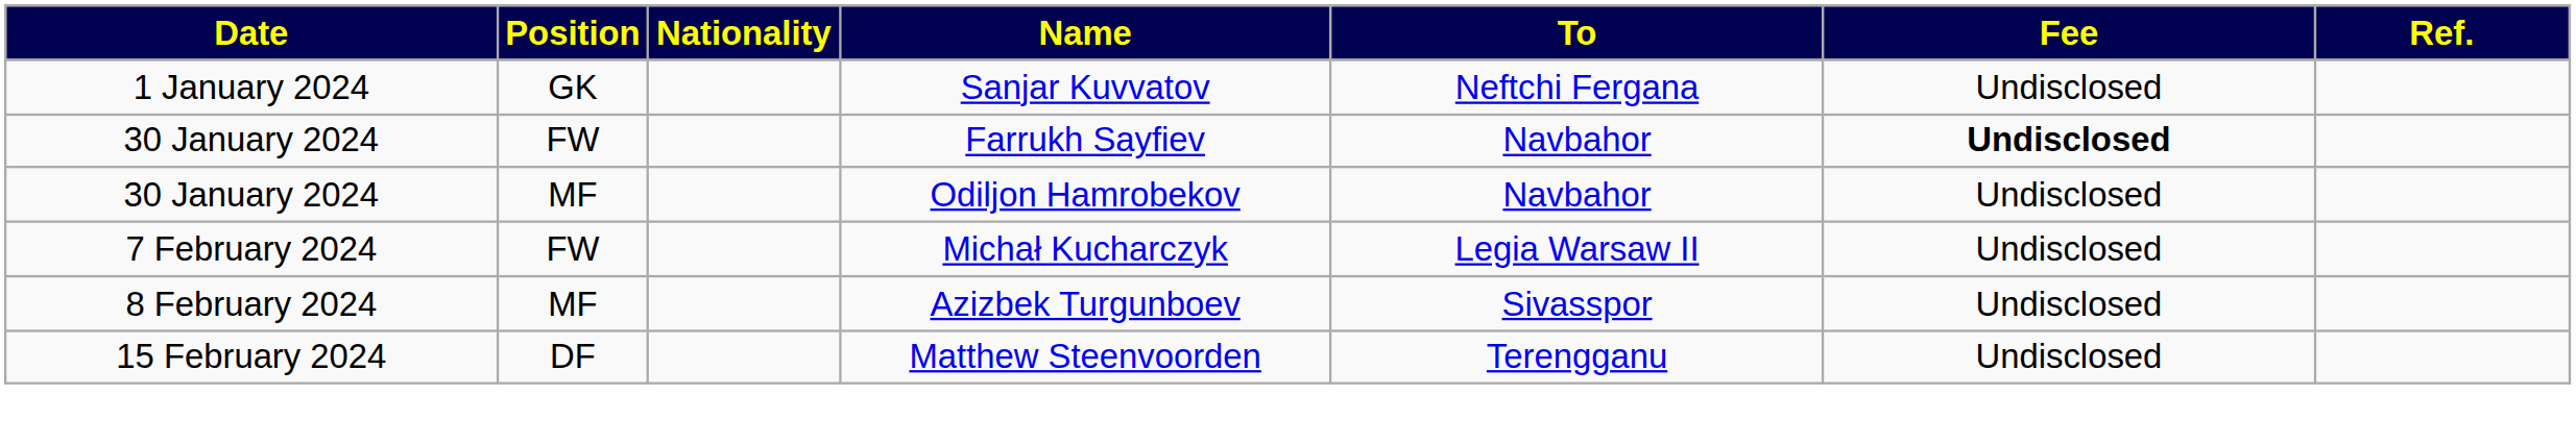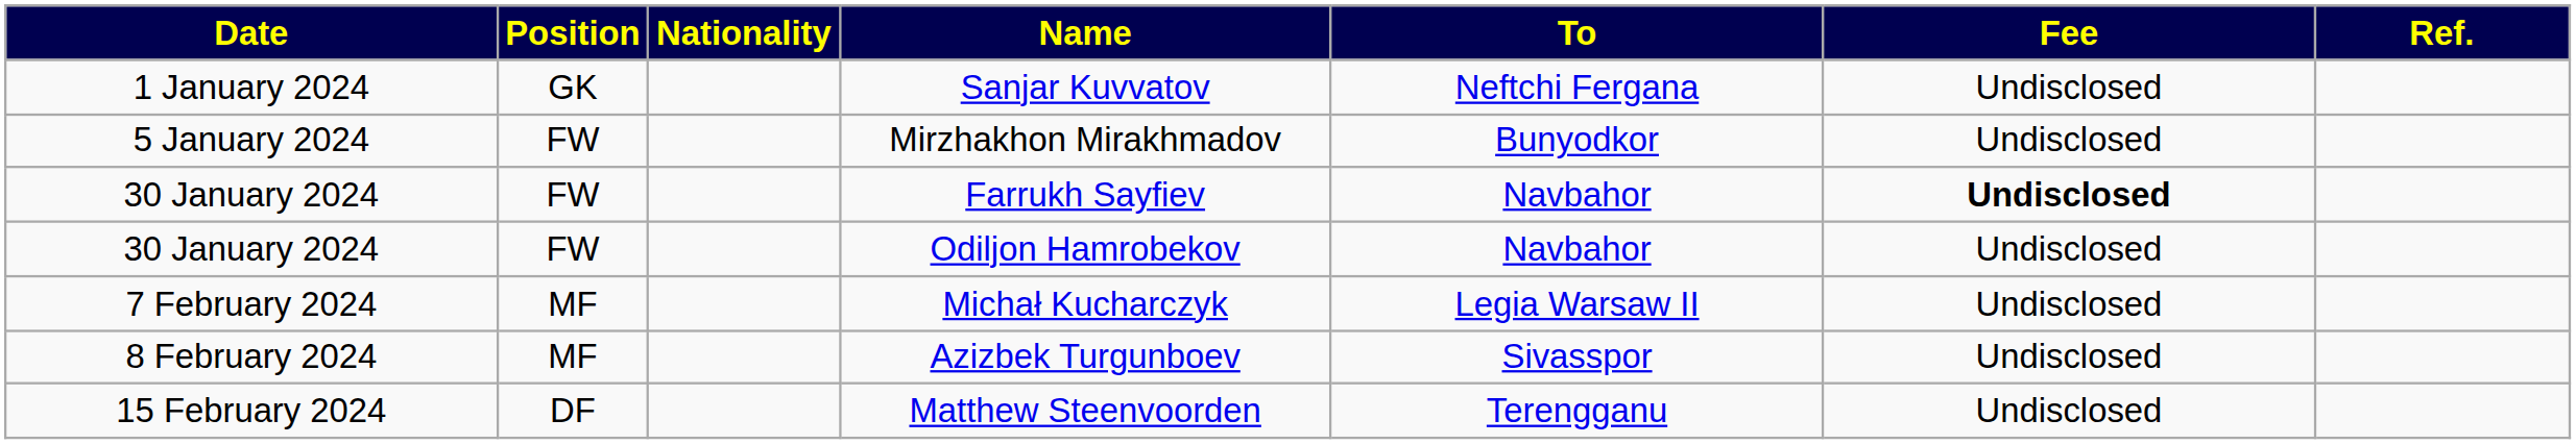+ row: 5 January 2024 | FW | Mirzhakhon Mirakhmadov | Bunyodkor | Undisclosed
Odiljon Hamrobekov | Position: MF -> FW
Michał Kucharczyk | Position: FW -> MF
